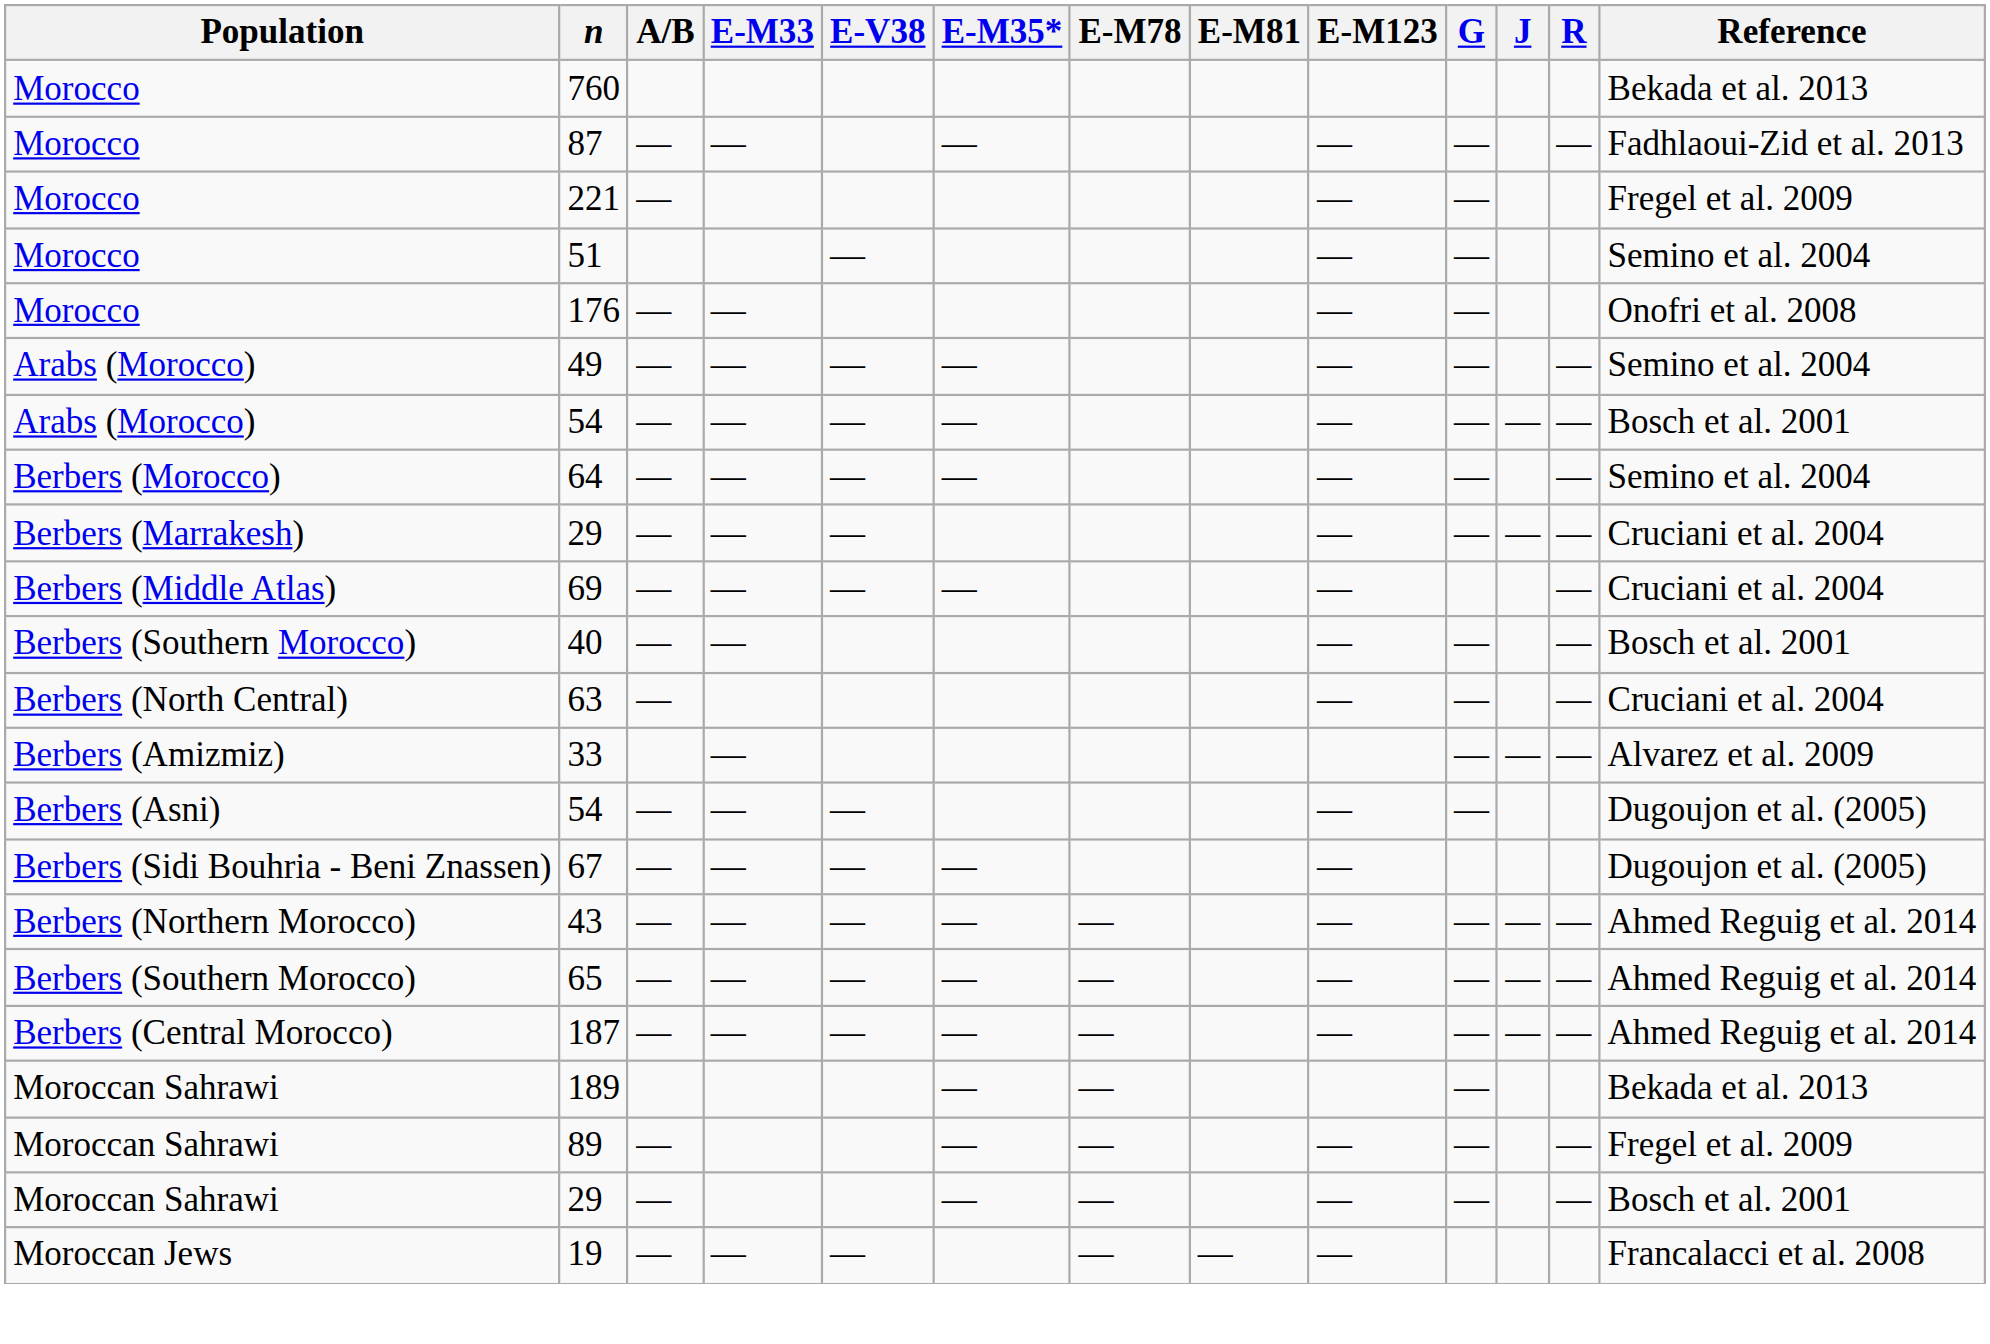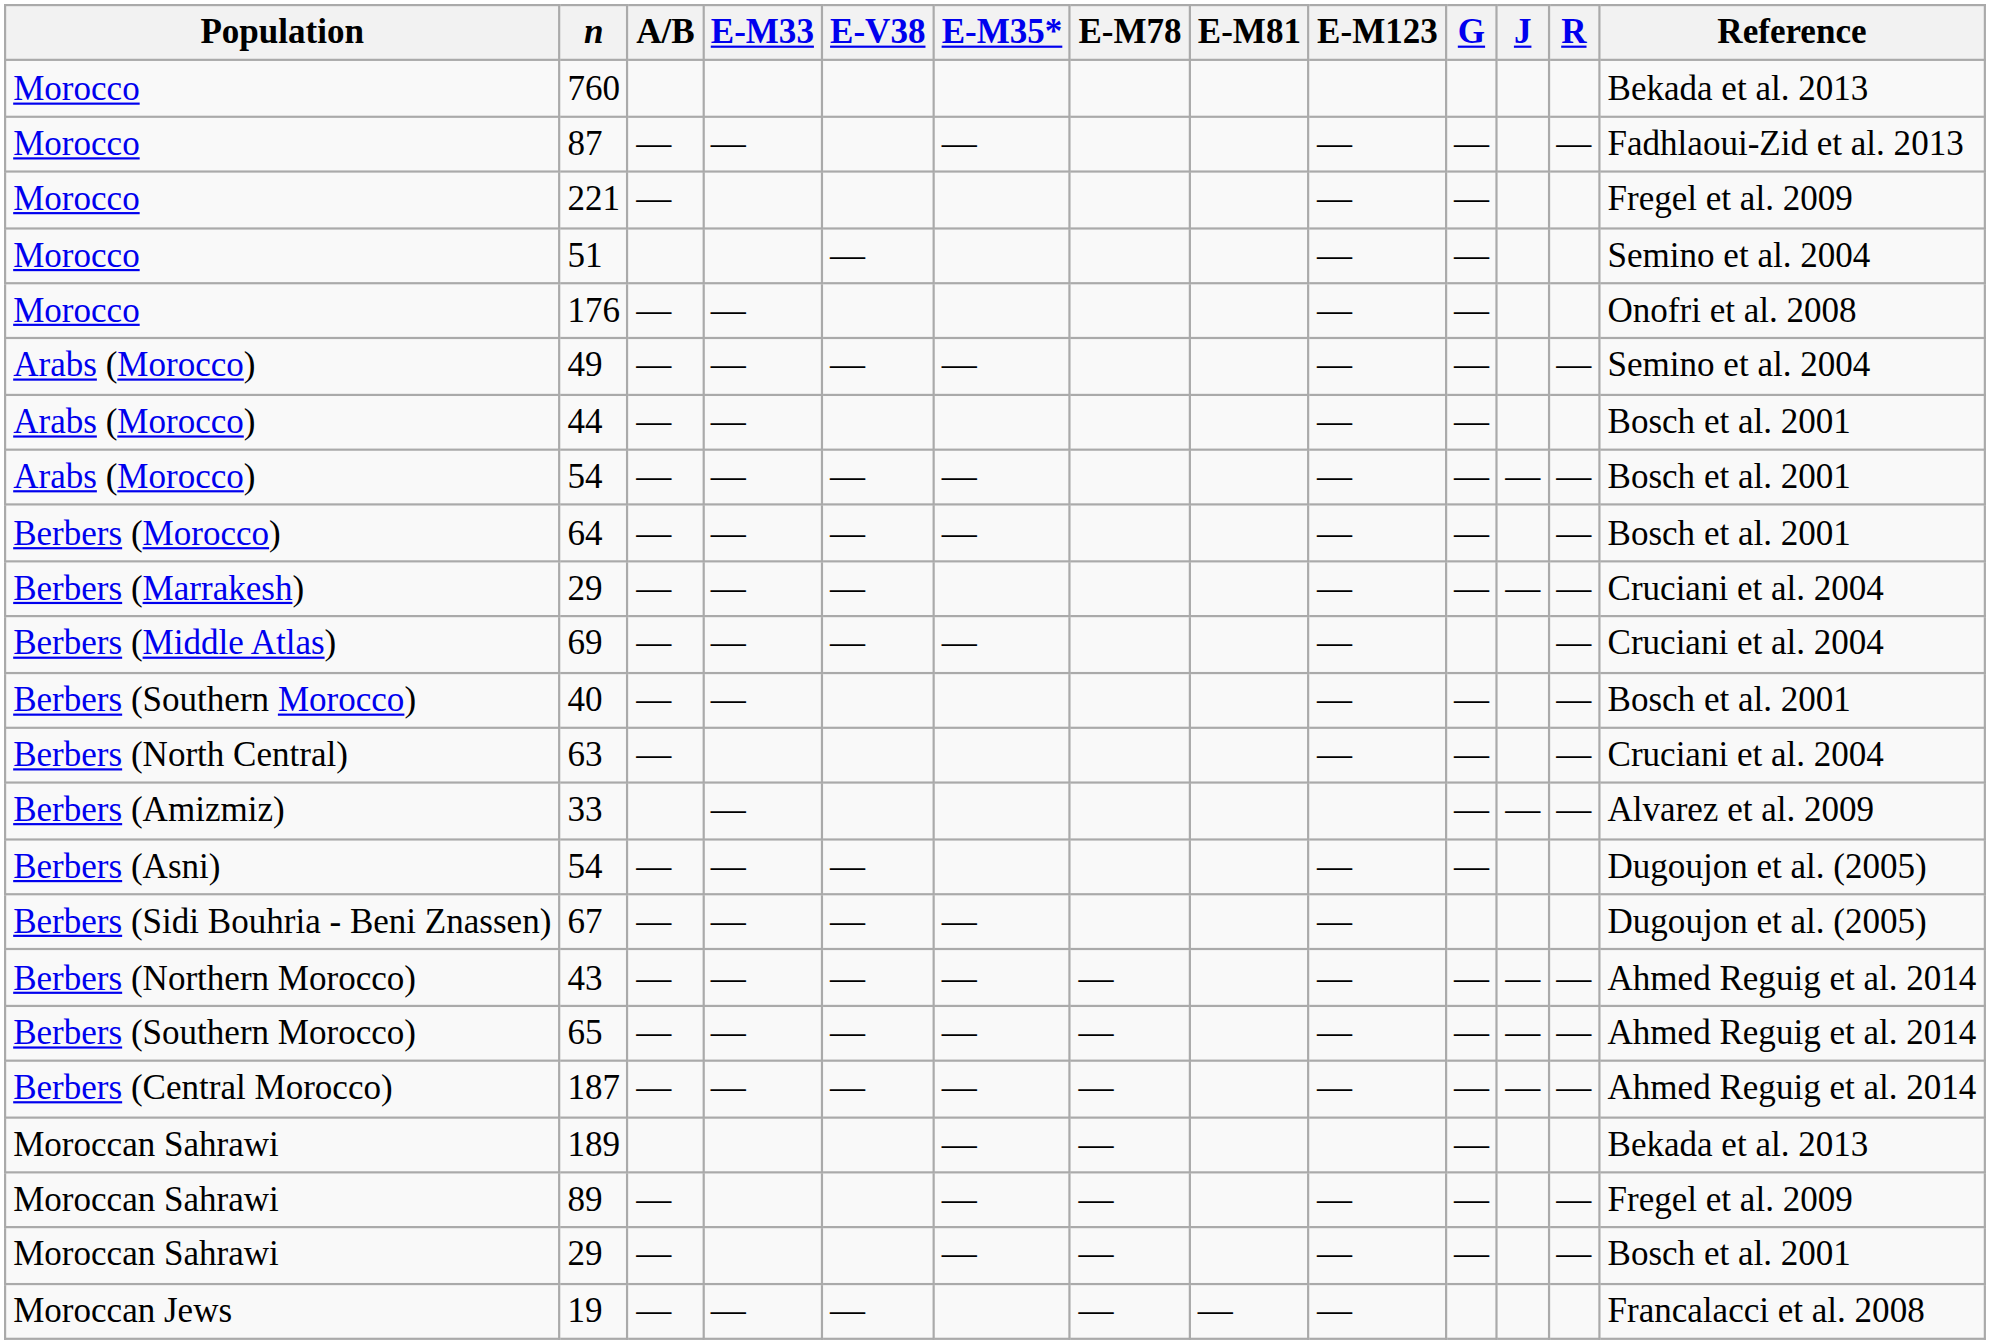+ row: Arabs (Morocco) | 44 | — | — | — | — | Bosch et al. 2001
64 | Reference: Semino et al. 2004 -> Bosch et al. 2001
